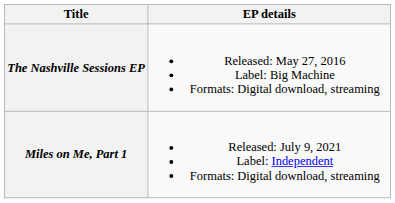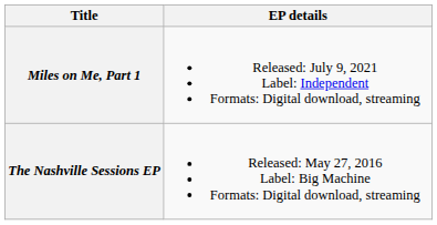rows swapped: The Nashville Sessions EP <-> Miles on Me, Part 1
